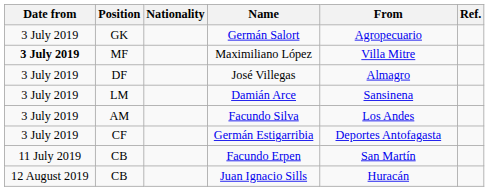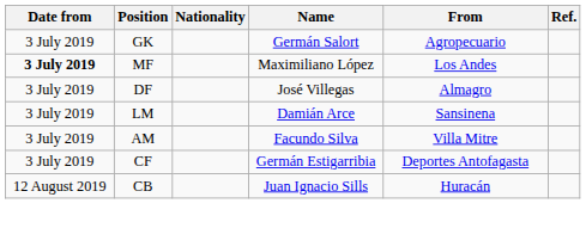Maximiliano López | From: Villa Mitre -> Los Andes
Facundo Silva | From: Los Andes -> Villa Mitre
- row: 11 July 2019 | CB | Facundo Erpen | San Martín
